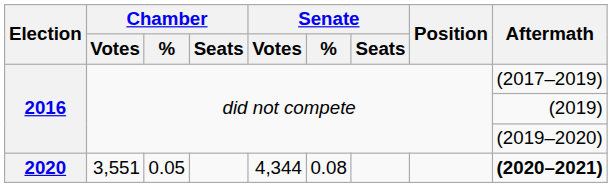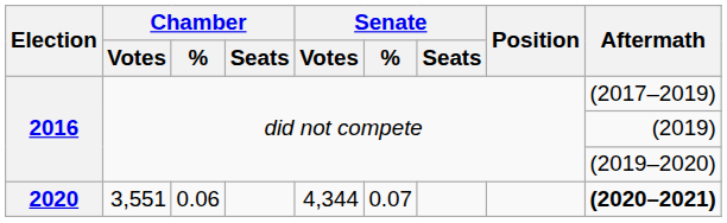2020 | Chamber / %: 0.05 -> 0.06
2020 | Senate / %: 0.08 -> 0.07
